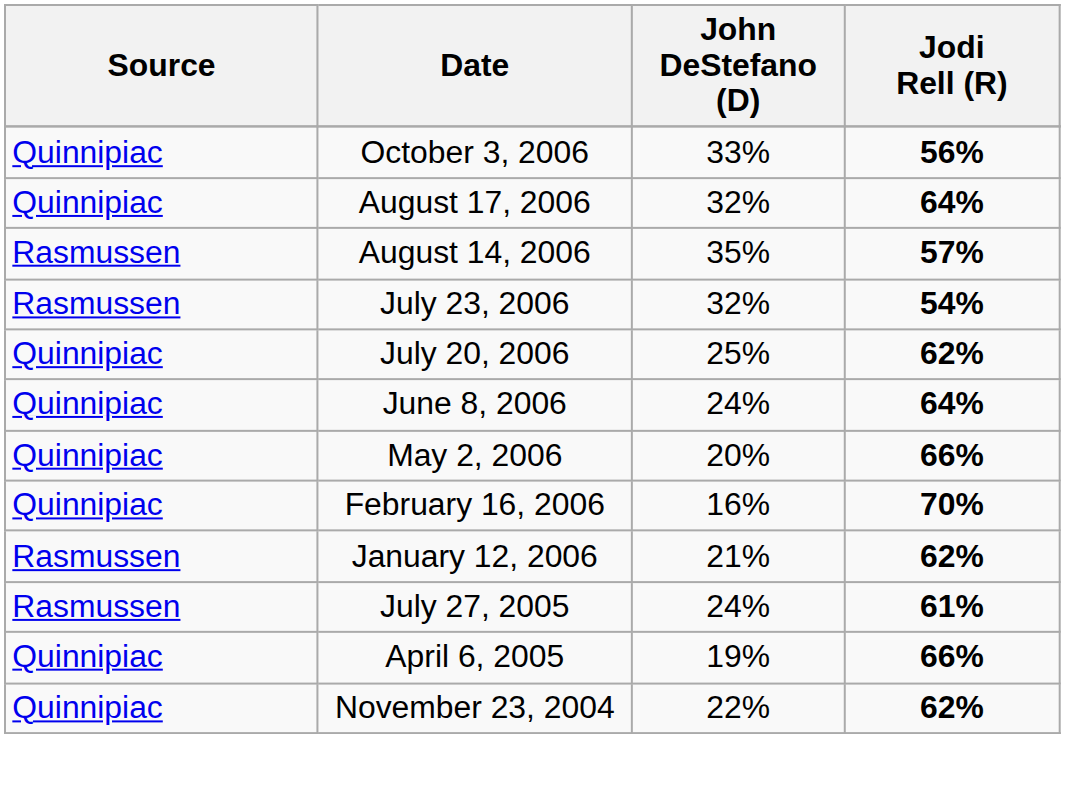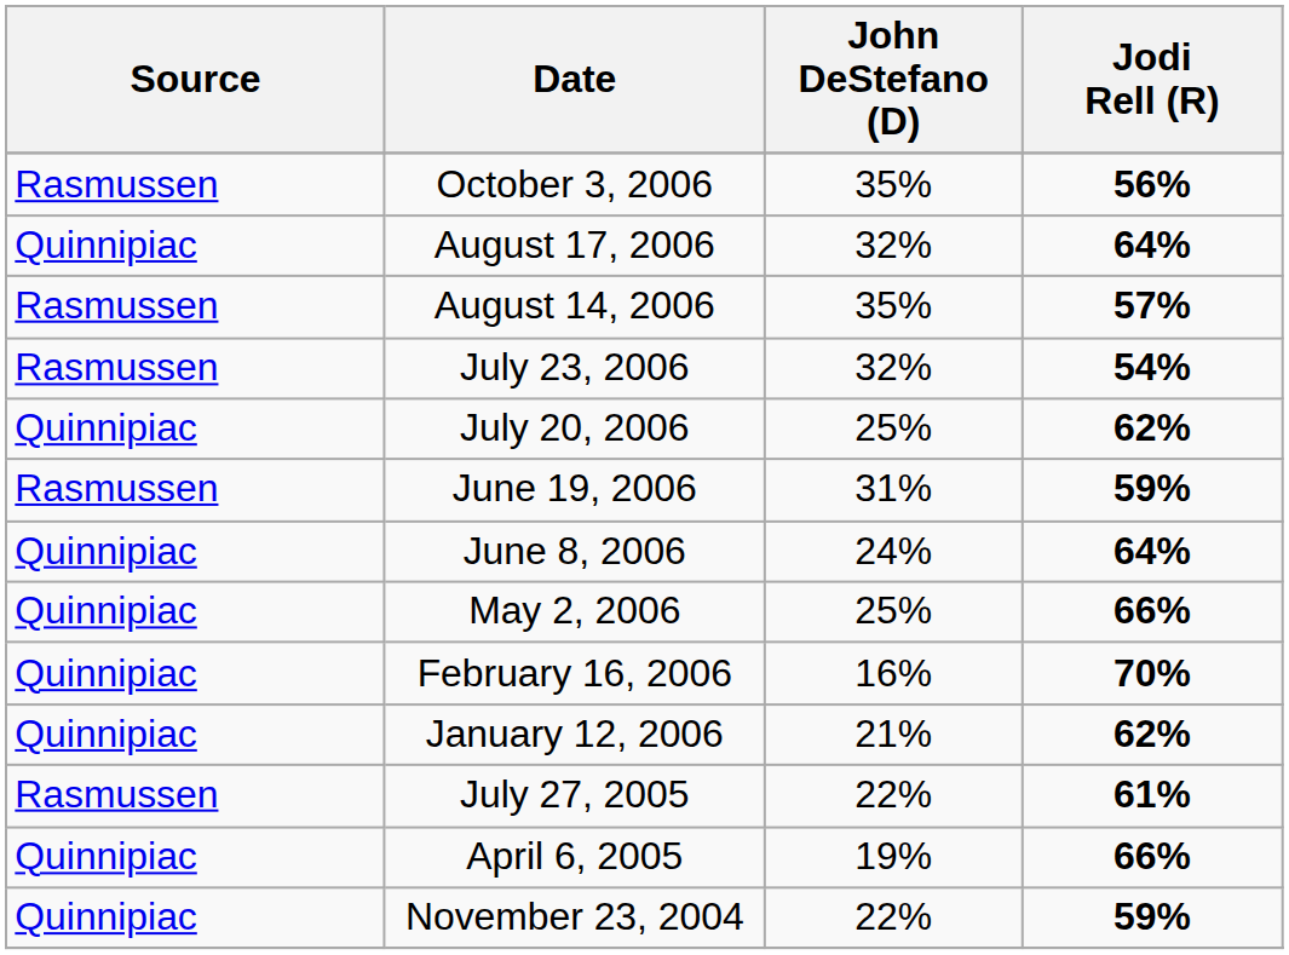October 3, 2006 | Source: Quinnipiac -> Rasmussen
October 3, 2006 | John DeStefano (D): 33% -> 35%
+ row: Rasmussen | June 19, 2006 | 31% | 59%
May 2, 2006 | John DeStefano (D): 20% -> 25%
January 12, 2006 | Source: Rasmussen -> Quinnipiac
July 27, 2005 | John DeStefano (D): 24% -> 22%
November 23, 2004 | Jodi Rell (R): 62% -> 59%
